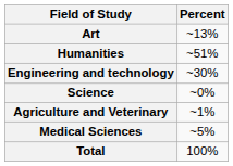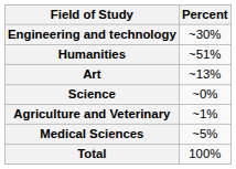rows swapped: Engineering and technology <-> Art
